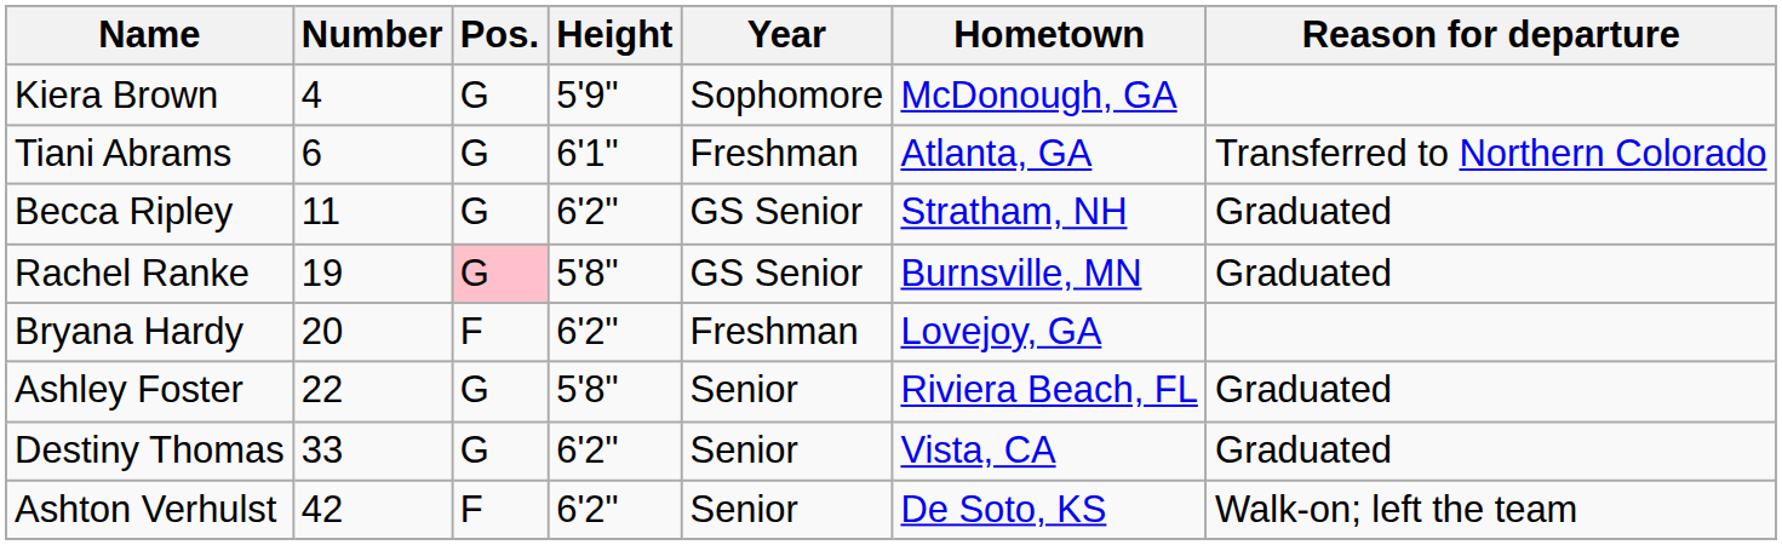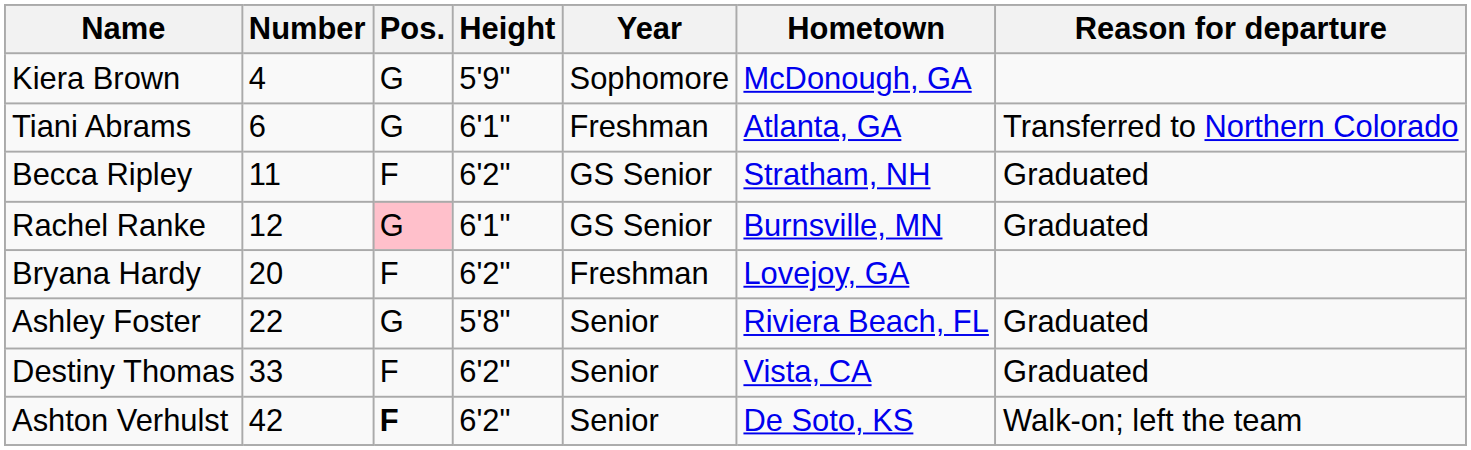Becca Ripley | Pos.: G -> F
Rachel Ranke | Number: 19 -> 12
Rachel Ranke | Height: 5'8" -> 6'1"
Destiny Thomas | Pos.: G -> F
Ashton Verhulst | Pos.: normal -> bold
